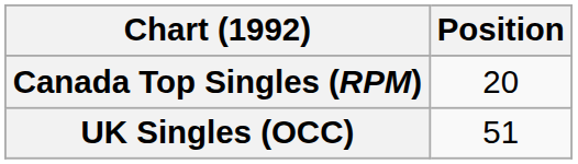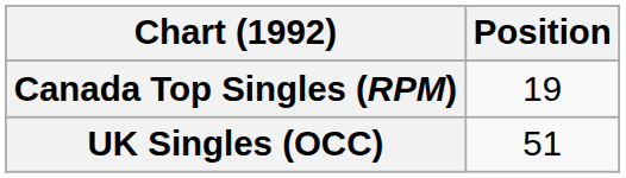Canada Top Singles (RPM) | Position: 20 -> 19
